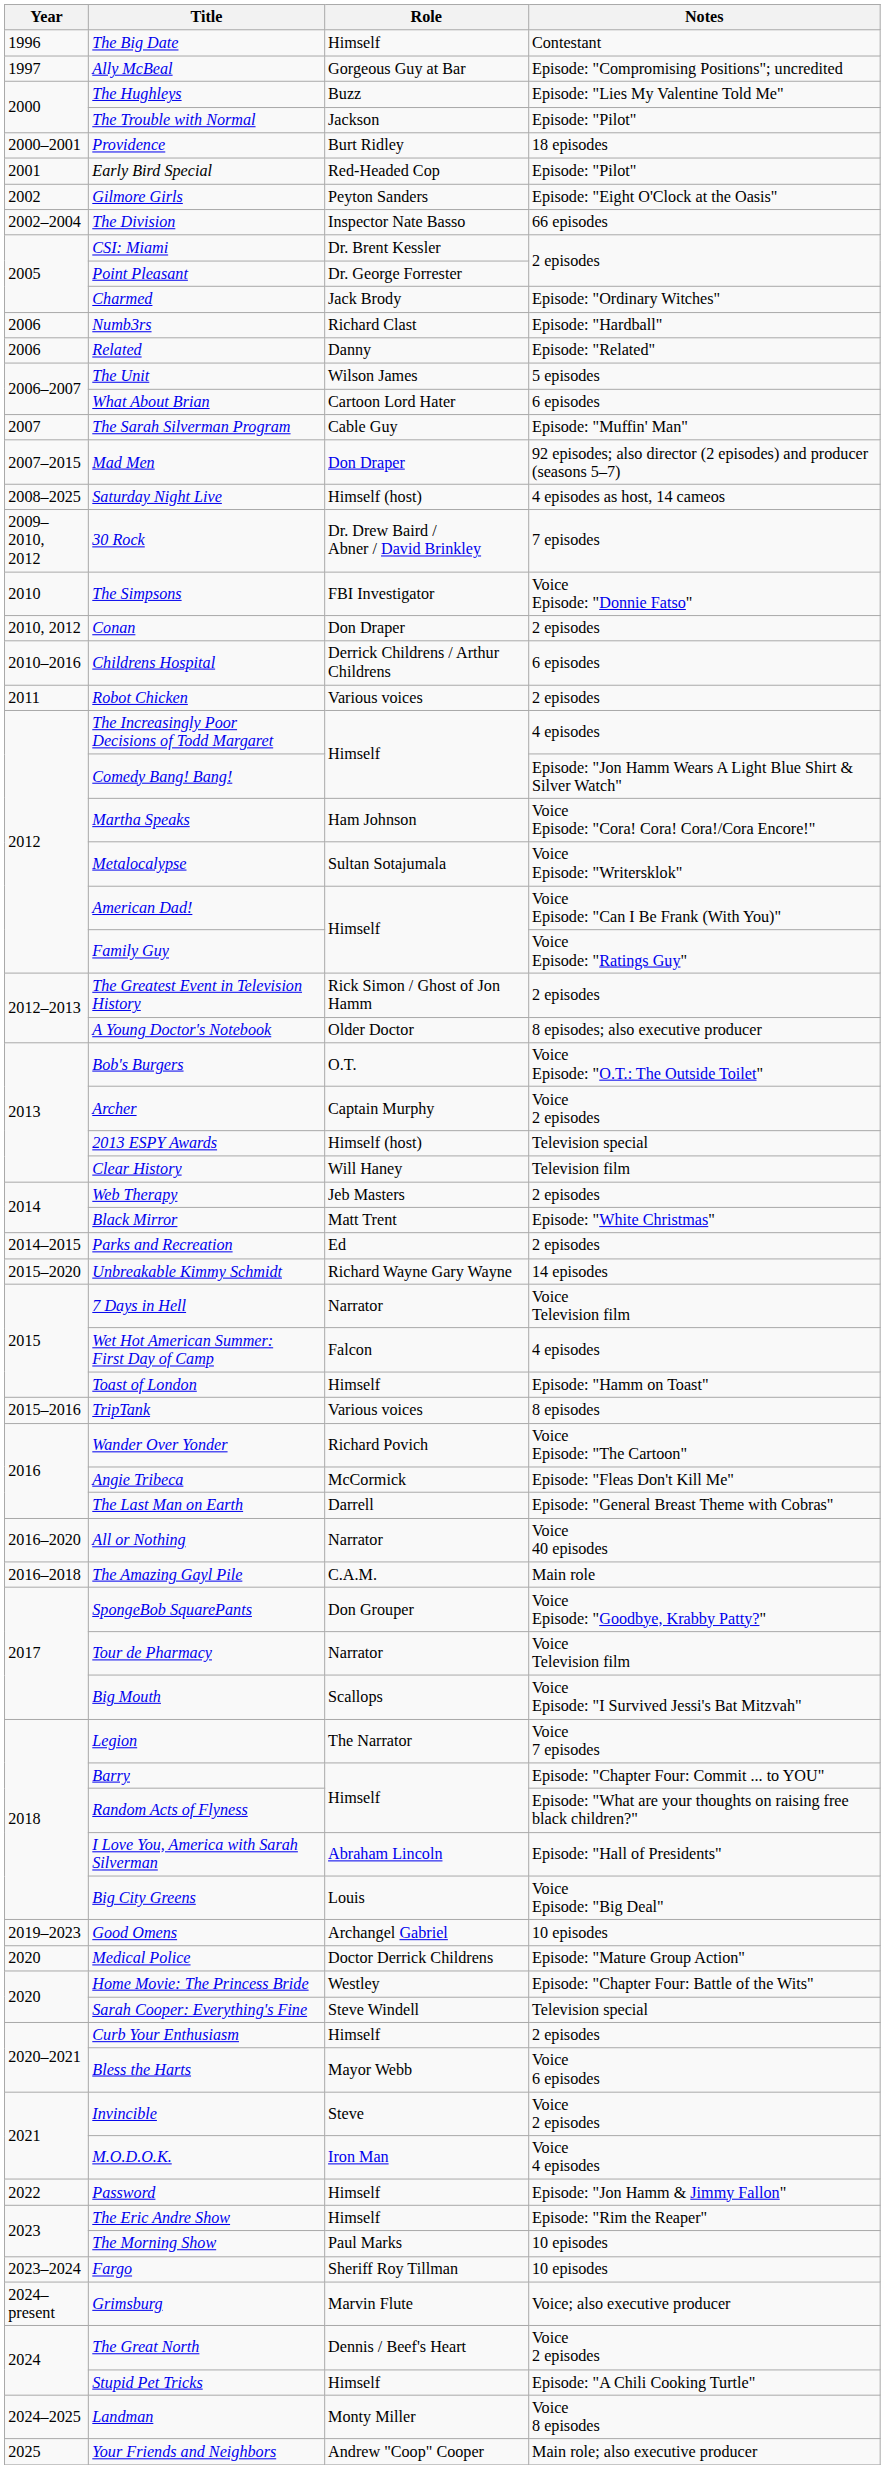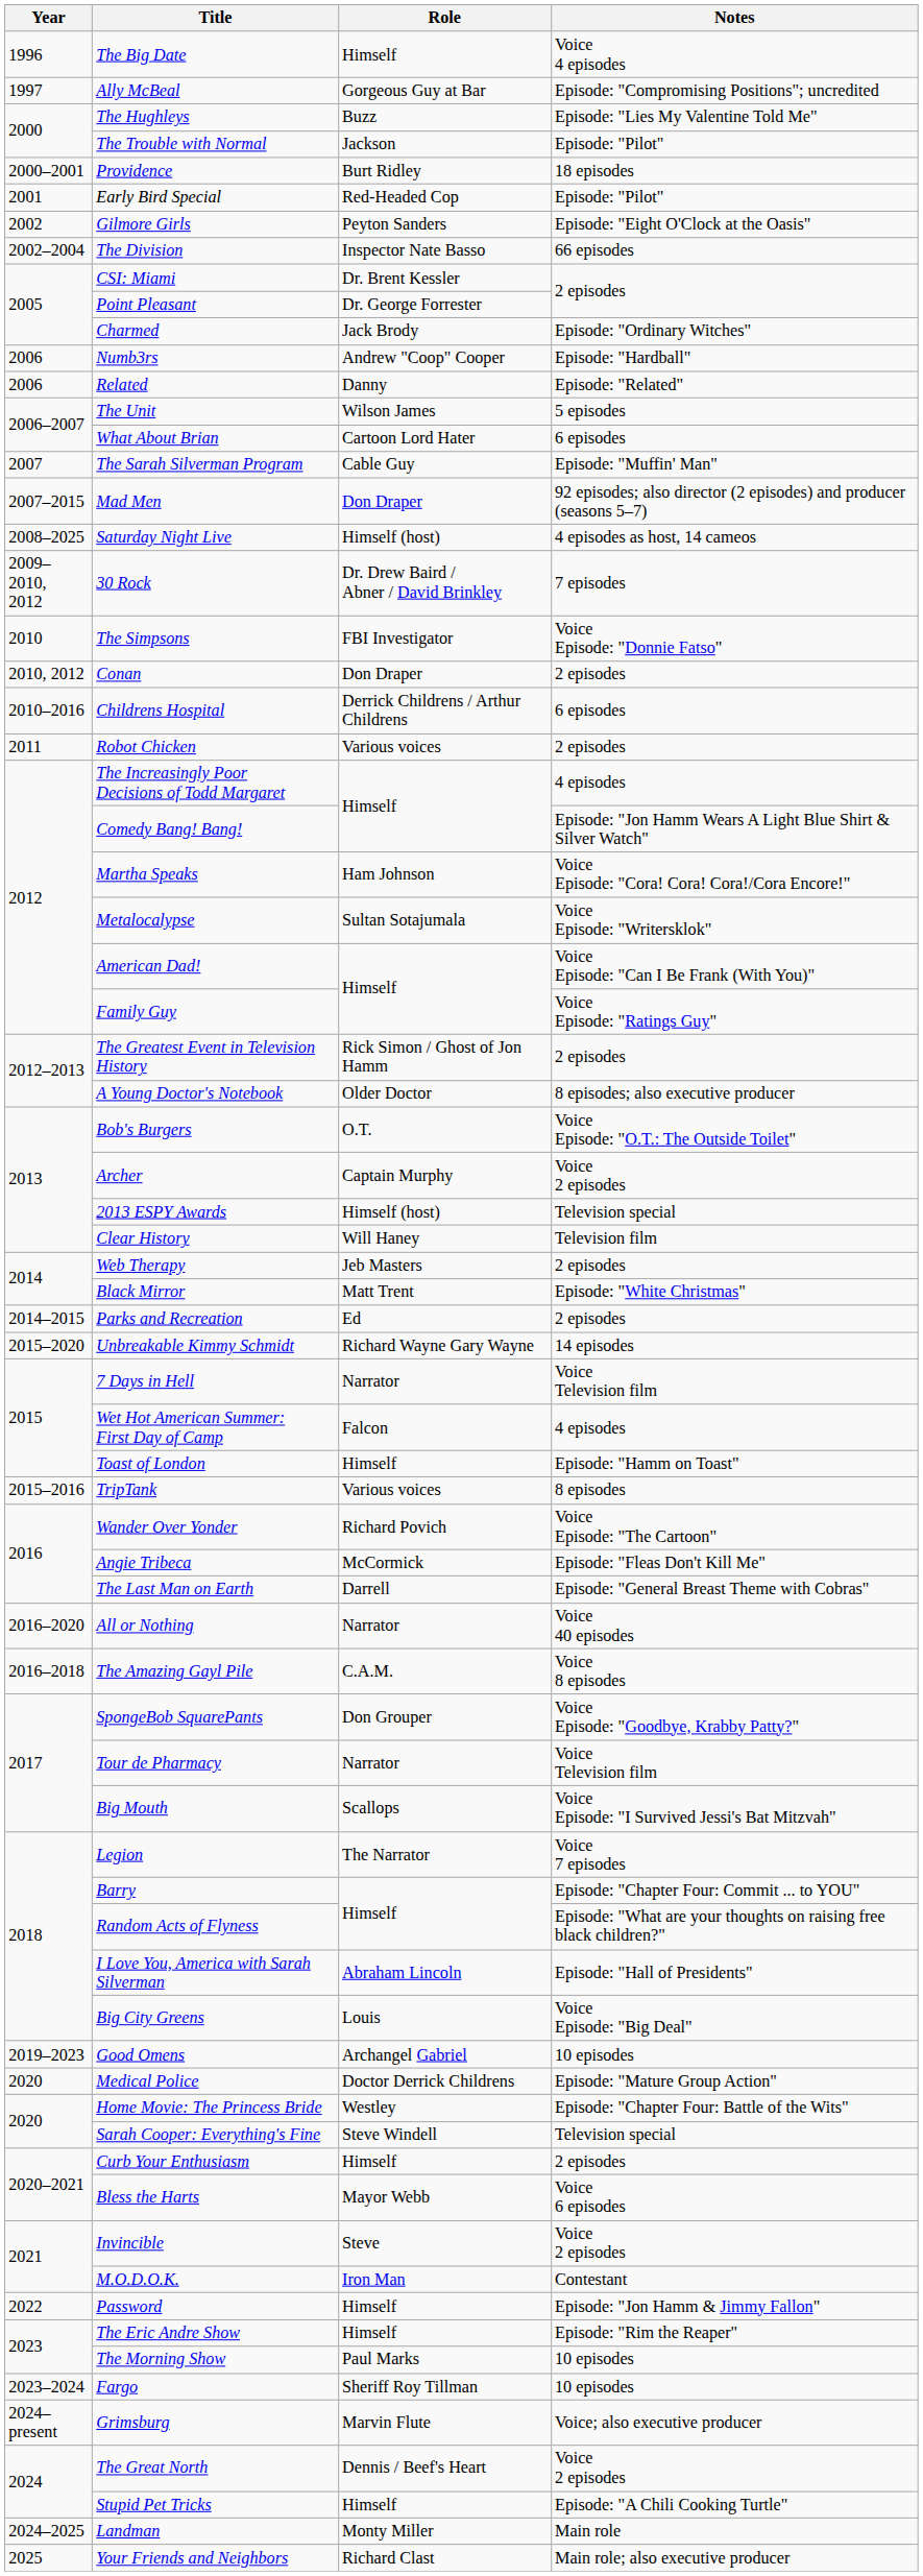The Big Date | Notes: Contestant -> Voice 4 episodes
Numb3rs | Role: Richard Clast -> Andrew "Coop" Cooper
The Amazing Gayl Pile | Notes: Main role -> Voice 8 episodes
M.O.D.O.K. | Notes: Voice 4 episodes -> Contestant
Landman | Notes: Voice 8 episodes -> Main role
Your Friends and Neighbors | Role: Andrew "Coop" Cooper -> Richard Clast
